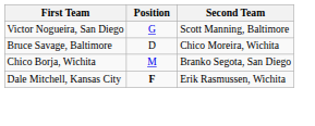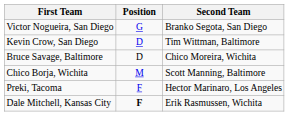Victor Nogueira, San Diego | Second Team: Scott Manning, Baltimore -> Branko Segota, San Diego
+ row: Kevin Crow, San Diego | D | Tim Wittman, Baltimore
Chico Borja, Wichita | Second Team: Branko Segota, San Diego -> Scott Manning, Baltimore
+ row: Preki, Tacoma | F | Hector Marinaro, Los Angeles
